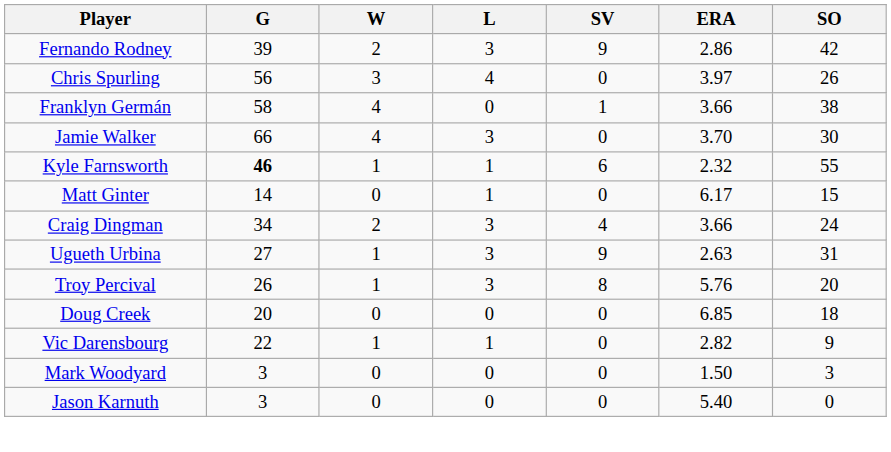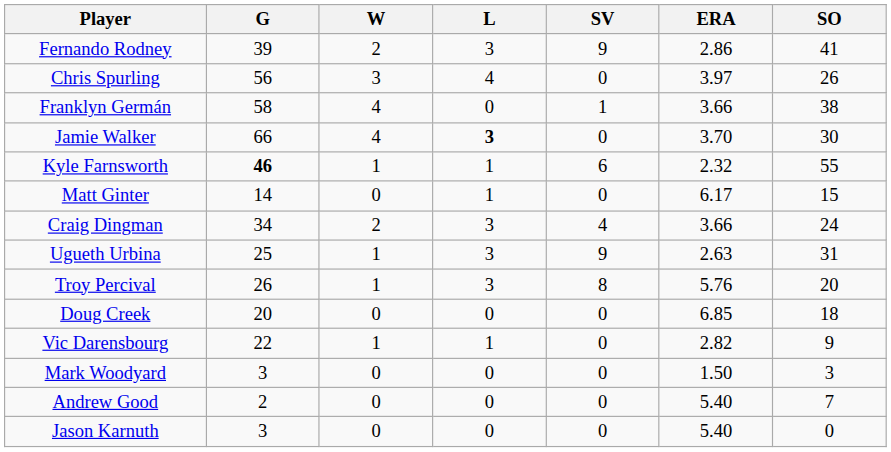Fernando Rodney | SO: 42 -> 41
Jamie Walker | L: normal -> bold
Ugueth Urbina | G: 27 -> 25
+ row: Andrew Good | 2 | 0 | 0 | 0 | 5.40 | 7
